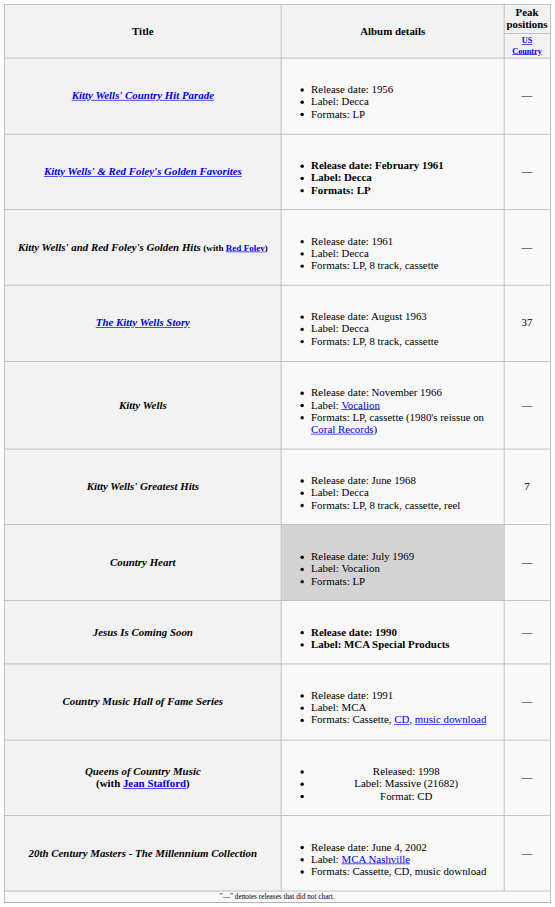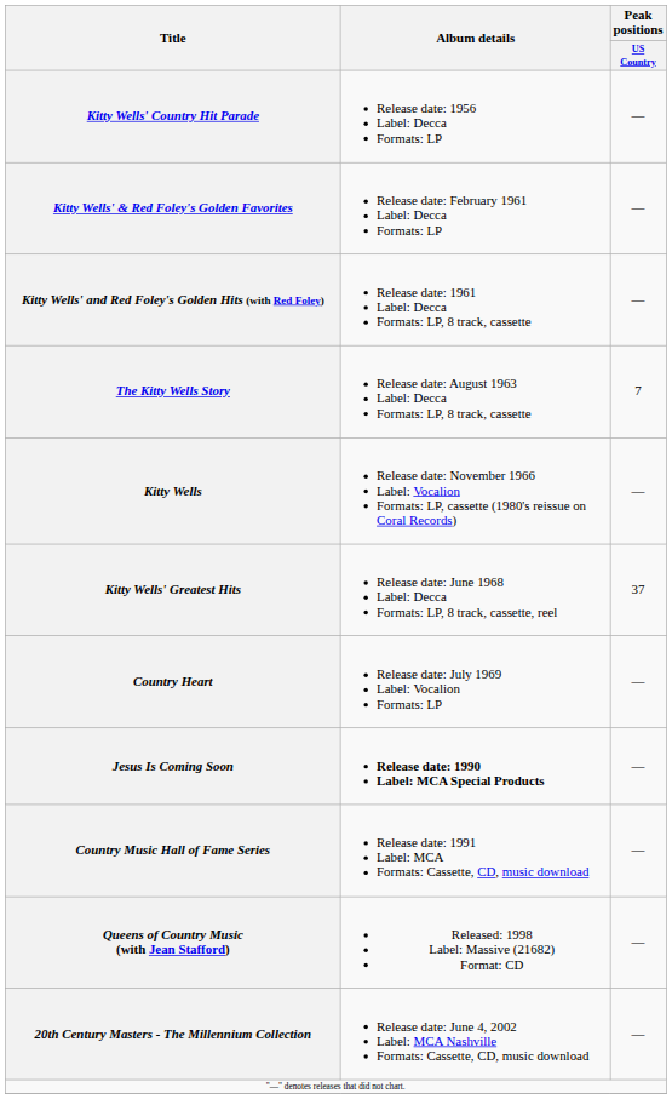Kitty Wells' & Red Foley's Golden Favorites | Album details: bold -> normal
The Kitty Wells Story | Peak positions / US Country: 37 -> 7
Kitty Wells' Greatest Hits | Peak positions / US Country: 7 -> 37
Country Heart | Album details: lightgrey background -> no background
